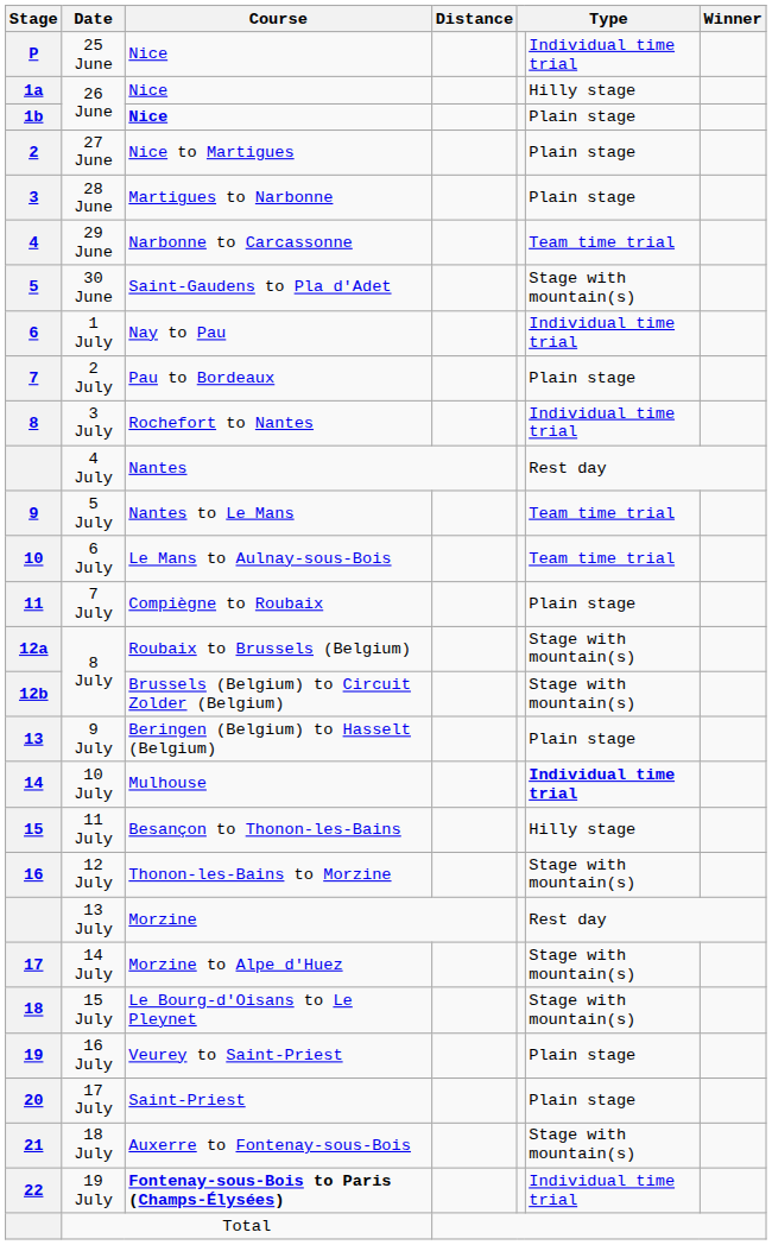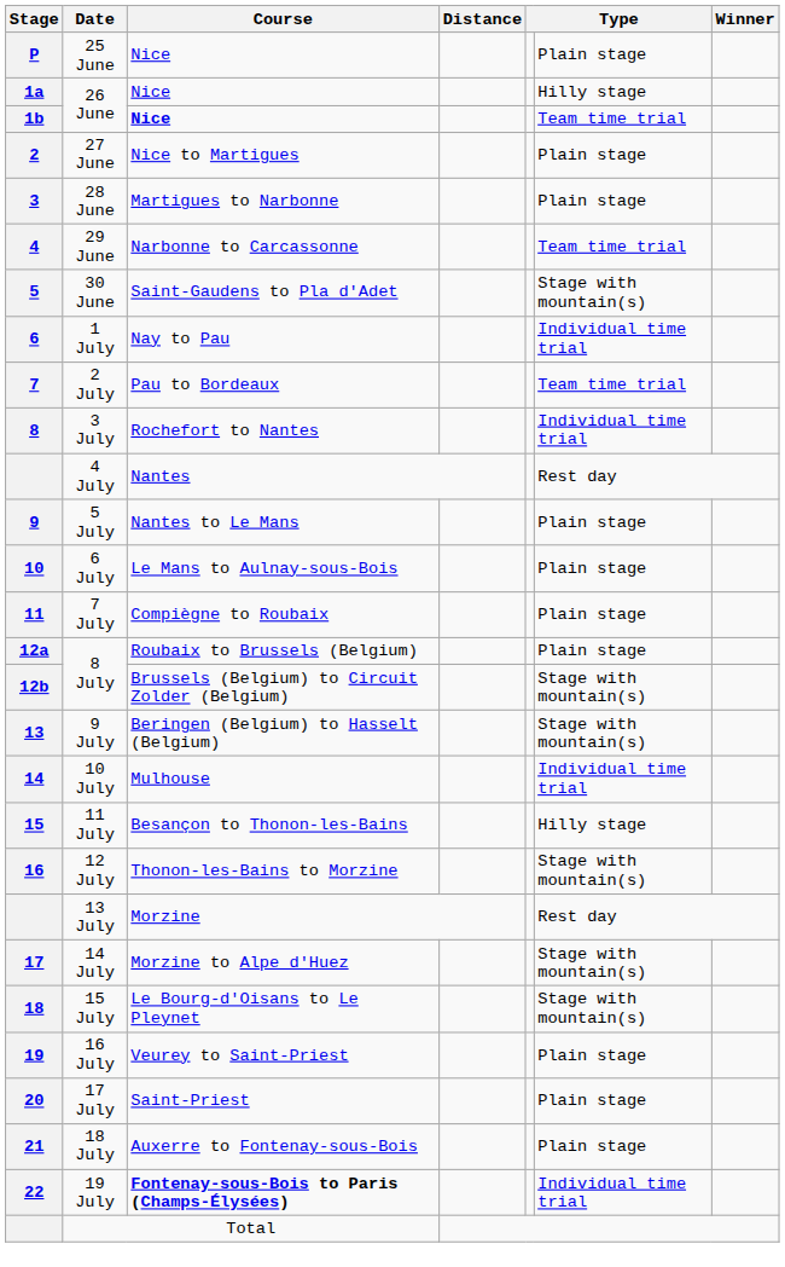25 June | column 6: Individual time trial -> Plain stage
1b / 26 June | column 6: Plain stage -> Team time trial
2 July | column 6: Plain stage -> Team time trial
5 July | column 6: Team time trial -> Plain stage
6 July | column 6: Team time trial -> Plain stage
12a / 8 July | column 6: Stage with mountain(s) -> Plain stage
9 July | column 6: Plain stage -> Stage with mountain(s)
10 July | column 6: bold -> normal
18 July | column 6: Stage with mountain(s) -> Plain stage
